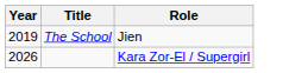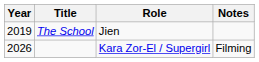+ column: Notes | Filming
